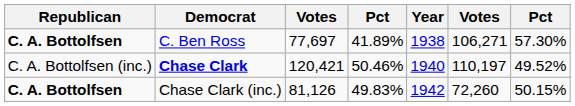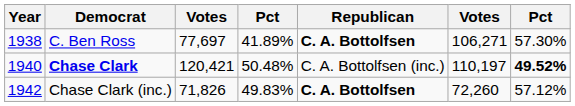columns swapped: Year <-> Republican
Chase Clark | column 4: 50.46% -> 50.48%
Chase Clark | column 7: normal -> bold
Chase Clark (inc.) | column 3: 81,126 -> 71,826
Chase Clark (inc.) | column 7: 50.15% -> 57.12%
